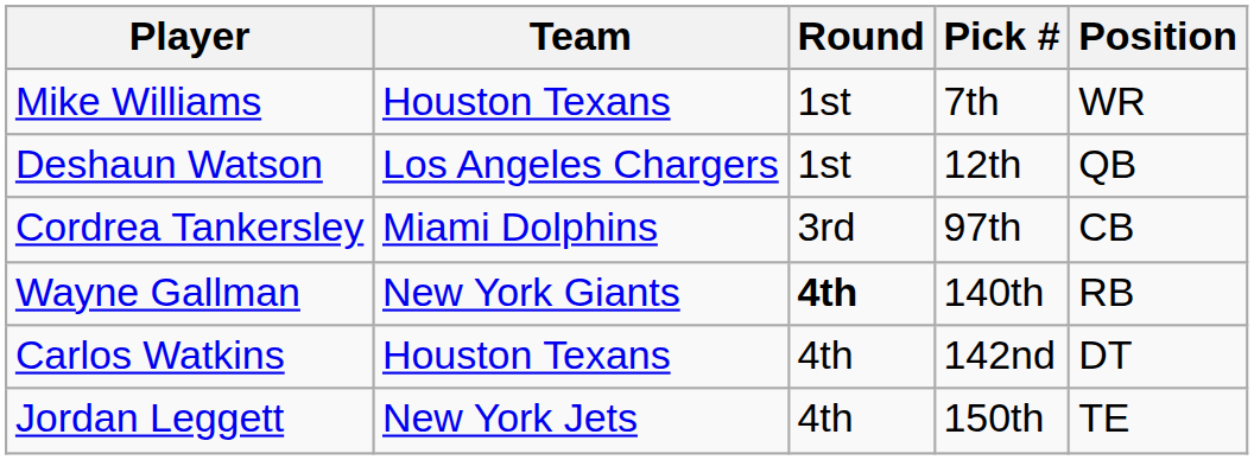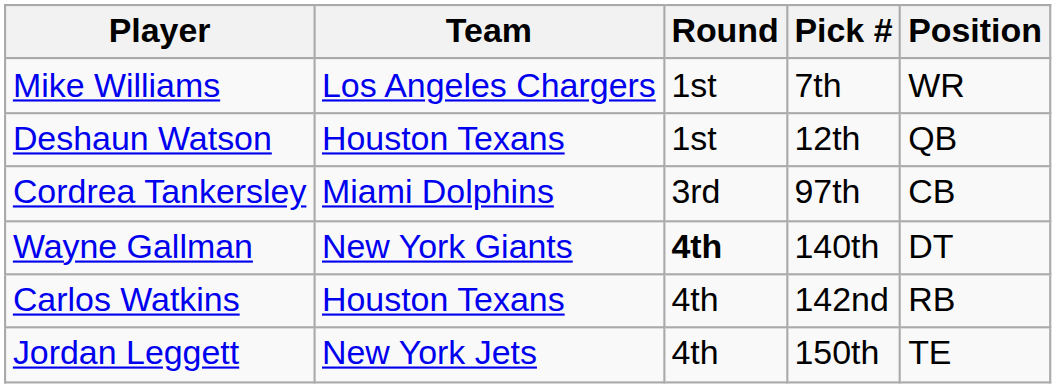Mike Williams | Team: Houston Texans -> Los Angeles Chargers
Deshaun Watson | Team: Los Angeles Chargers -> Houston Texans
Wayne Gallman | Position: RB -> DT
Carlos Watkins | Position: DT -> RB
